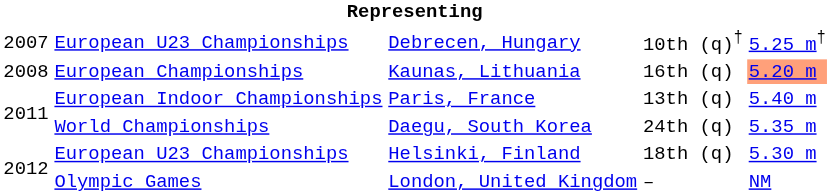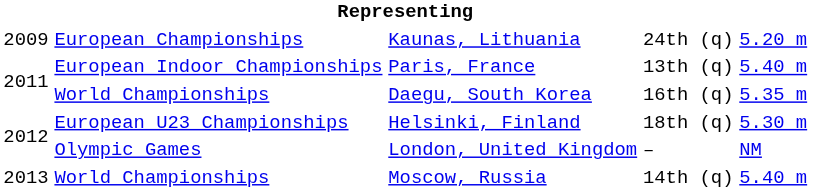- row: 2007 | European U23 Championships | Debrecen, Hungary | 10th (q)† | 5.25 m†
Kaunas, Lithuania | column 1: 2008 -> 2009
Kaunas, Lithuania | column 4: 16th (q) -> 24th (q)
Kaunas, Lithuania | column 5: lightsalmon background -> no background
Daegu, South Korea | column 4: 24th (q) -> 16th (q)
+ row: 2013 | World Championships | Moscow, Russia | 14th (q) | 5.40 m
